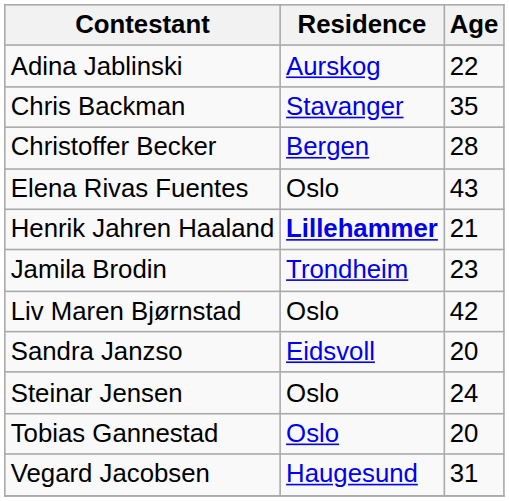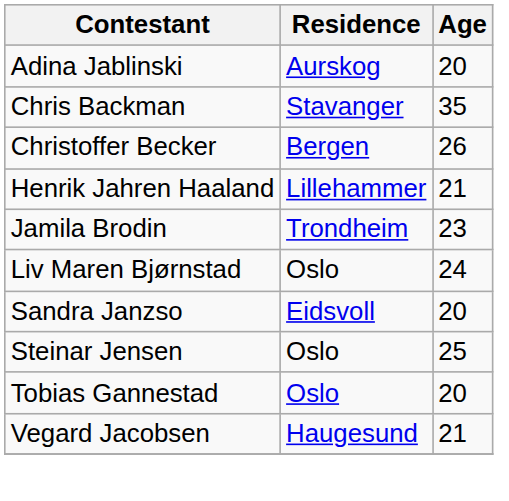Adina Jablinski | Age: 22 -> 20
Christoffer Becker | Age: 28 -> 26
- row: Elena Rivas Fuentes | Oslo | 43
Henrik Jahren Haaland | Residence: bold -> normal
Liv Maren Bjørnstad | Age: 42 -> 24
Steinar Jensen | Age: 24 -> 25
Vegard Jacobsen | Age: 31 -> 21
